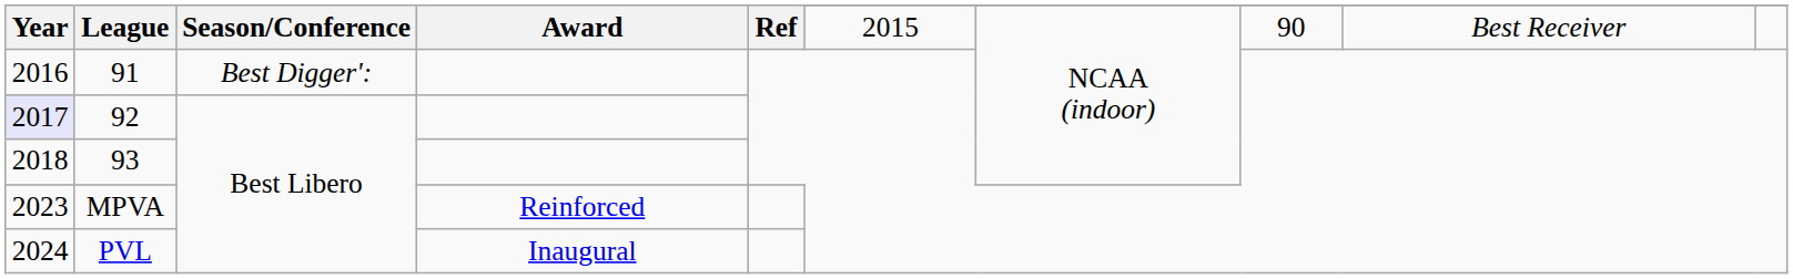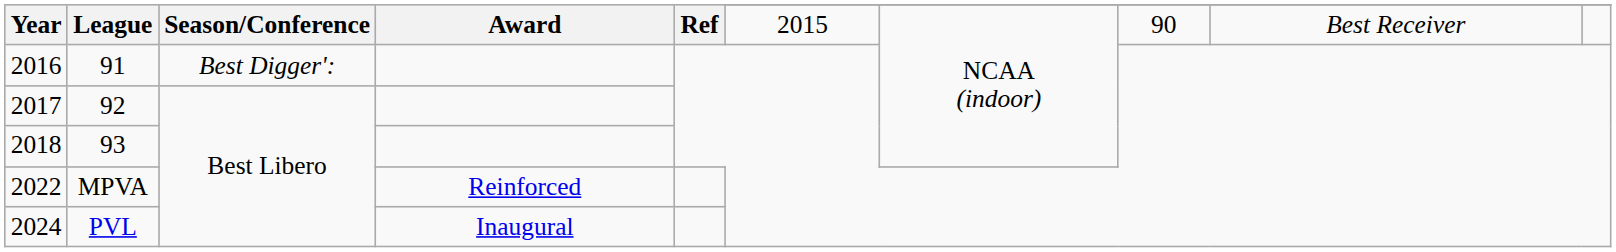92 | Year: lavender background -> no background
MPVA | Year: 2023 -> 2022
